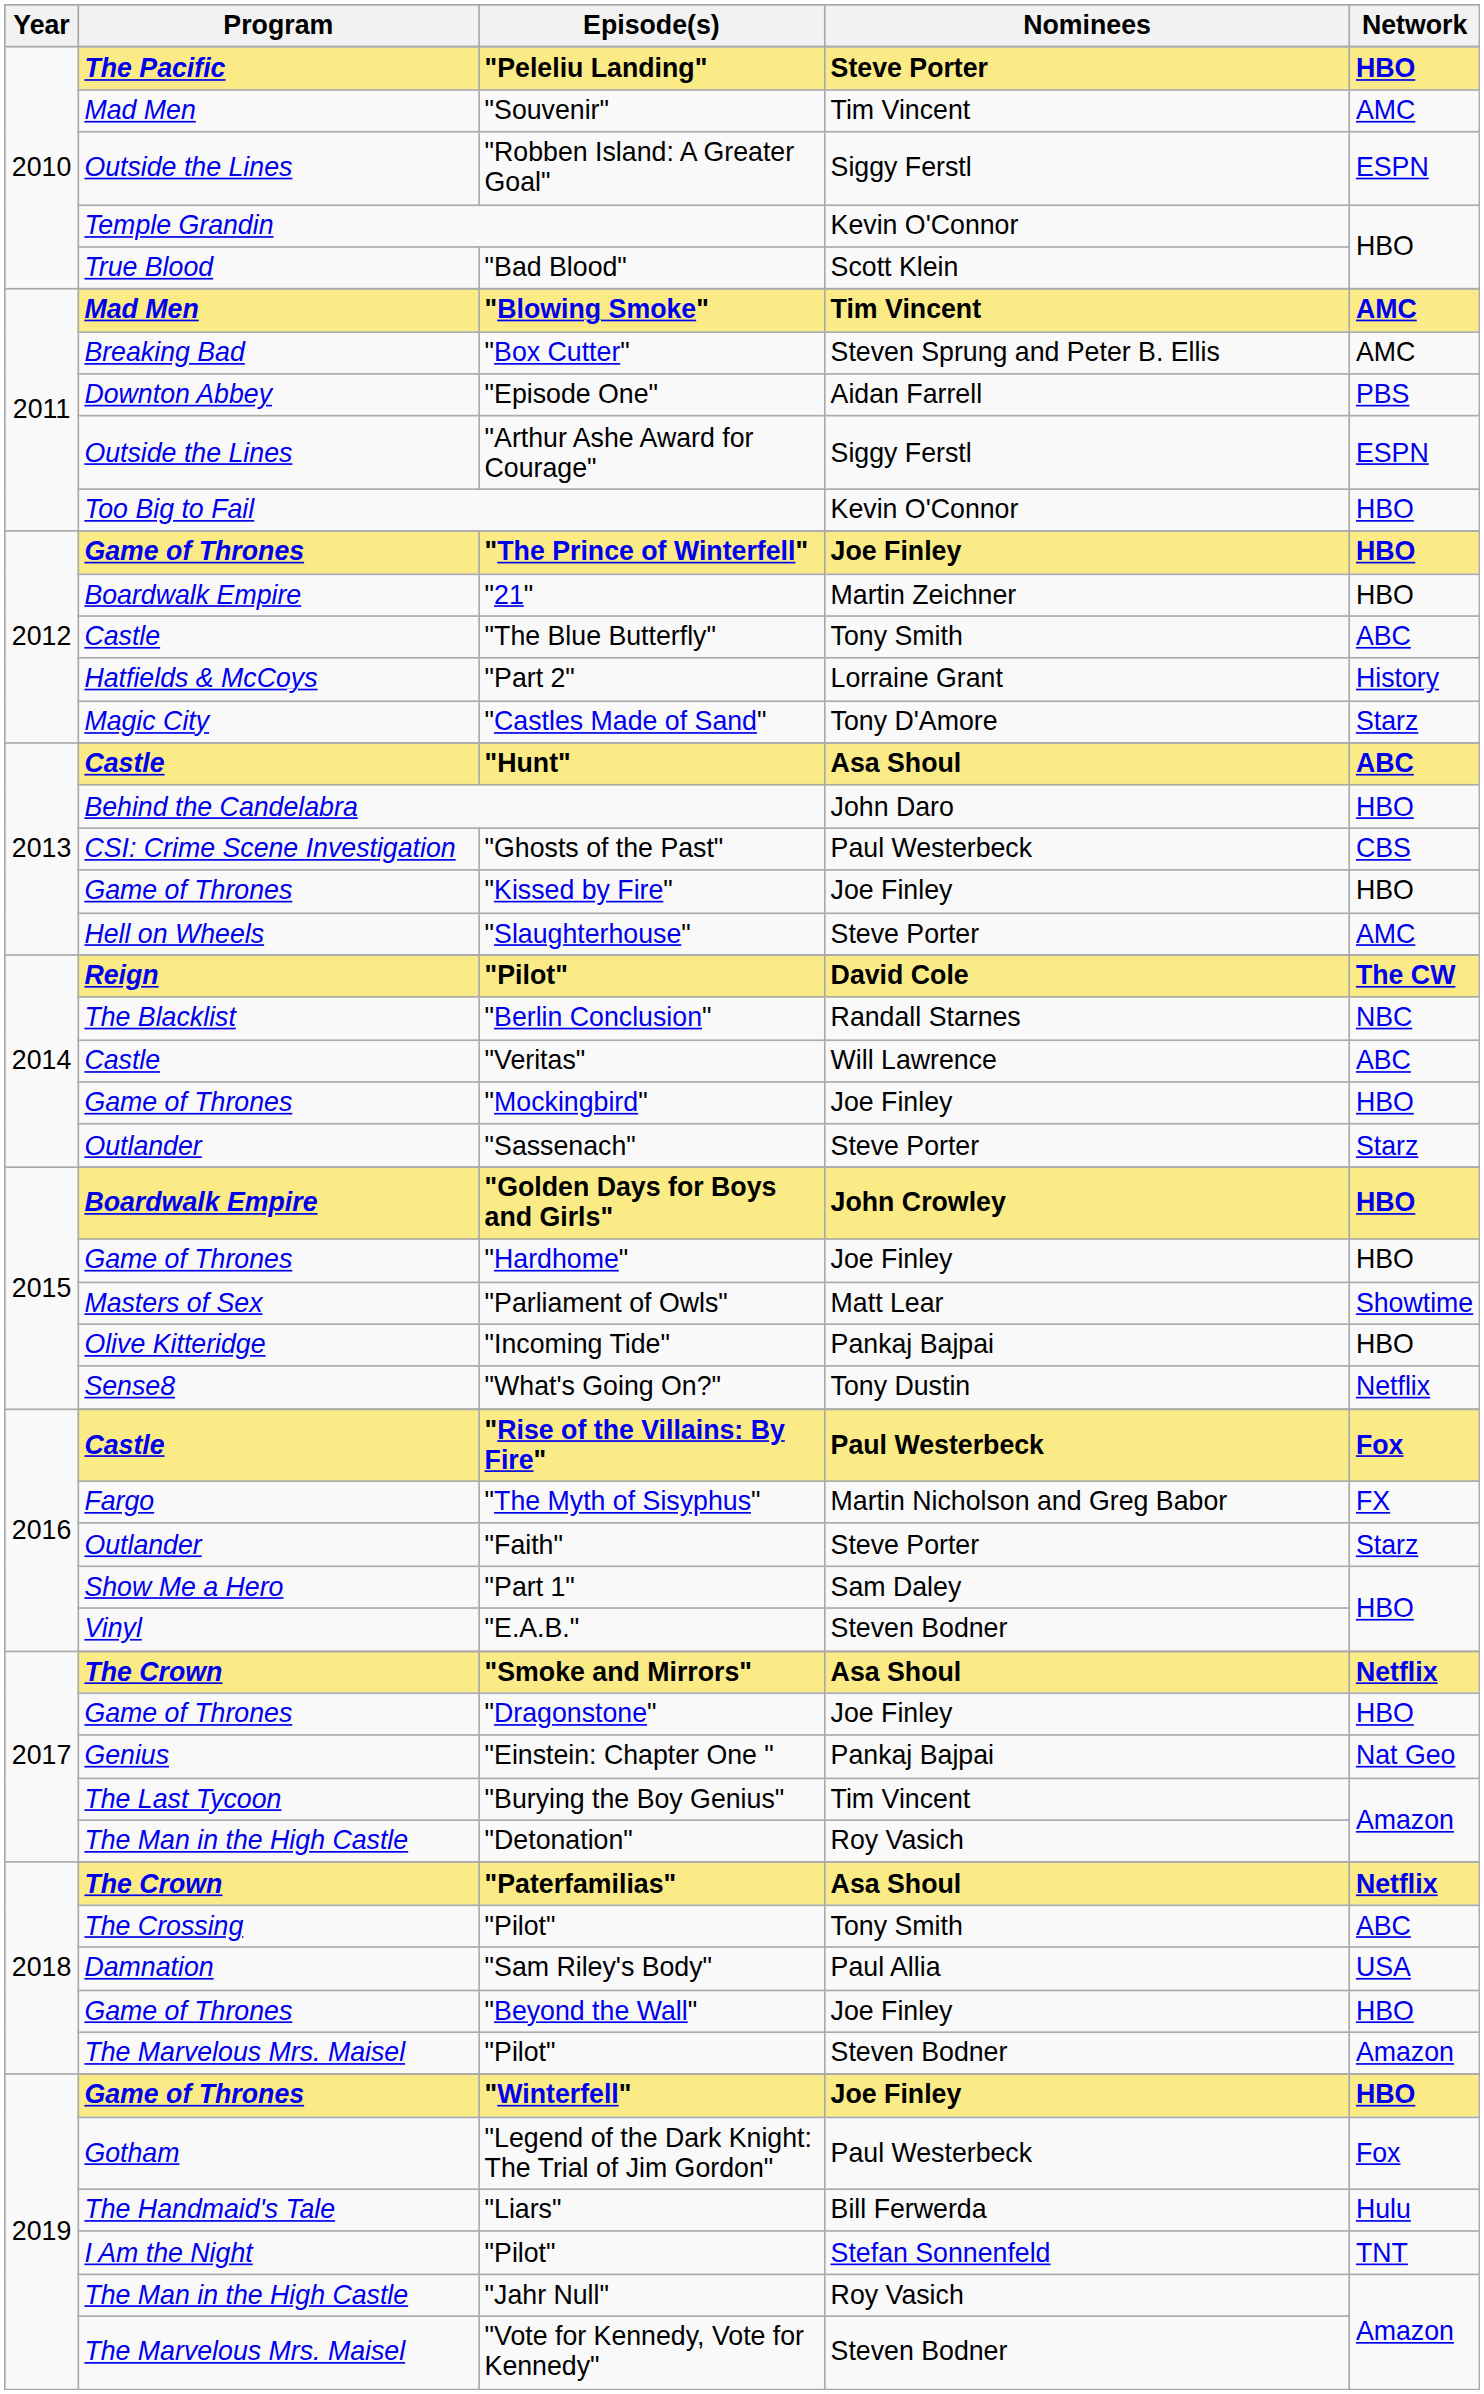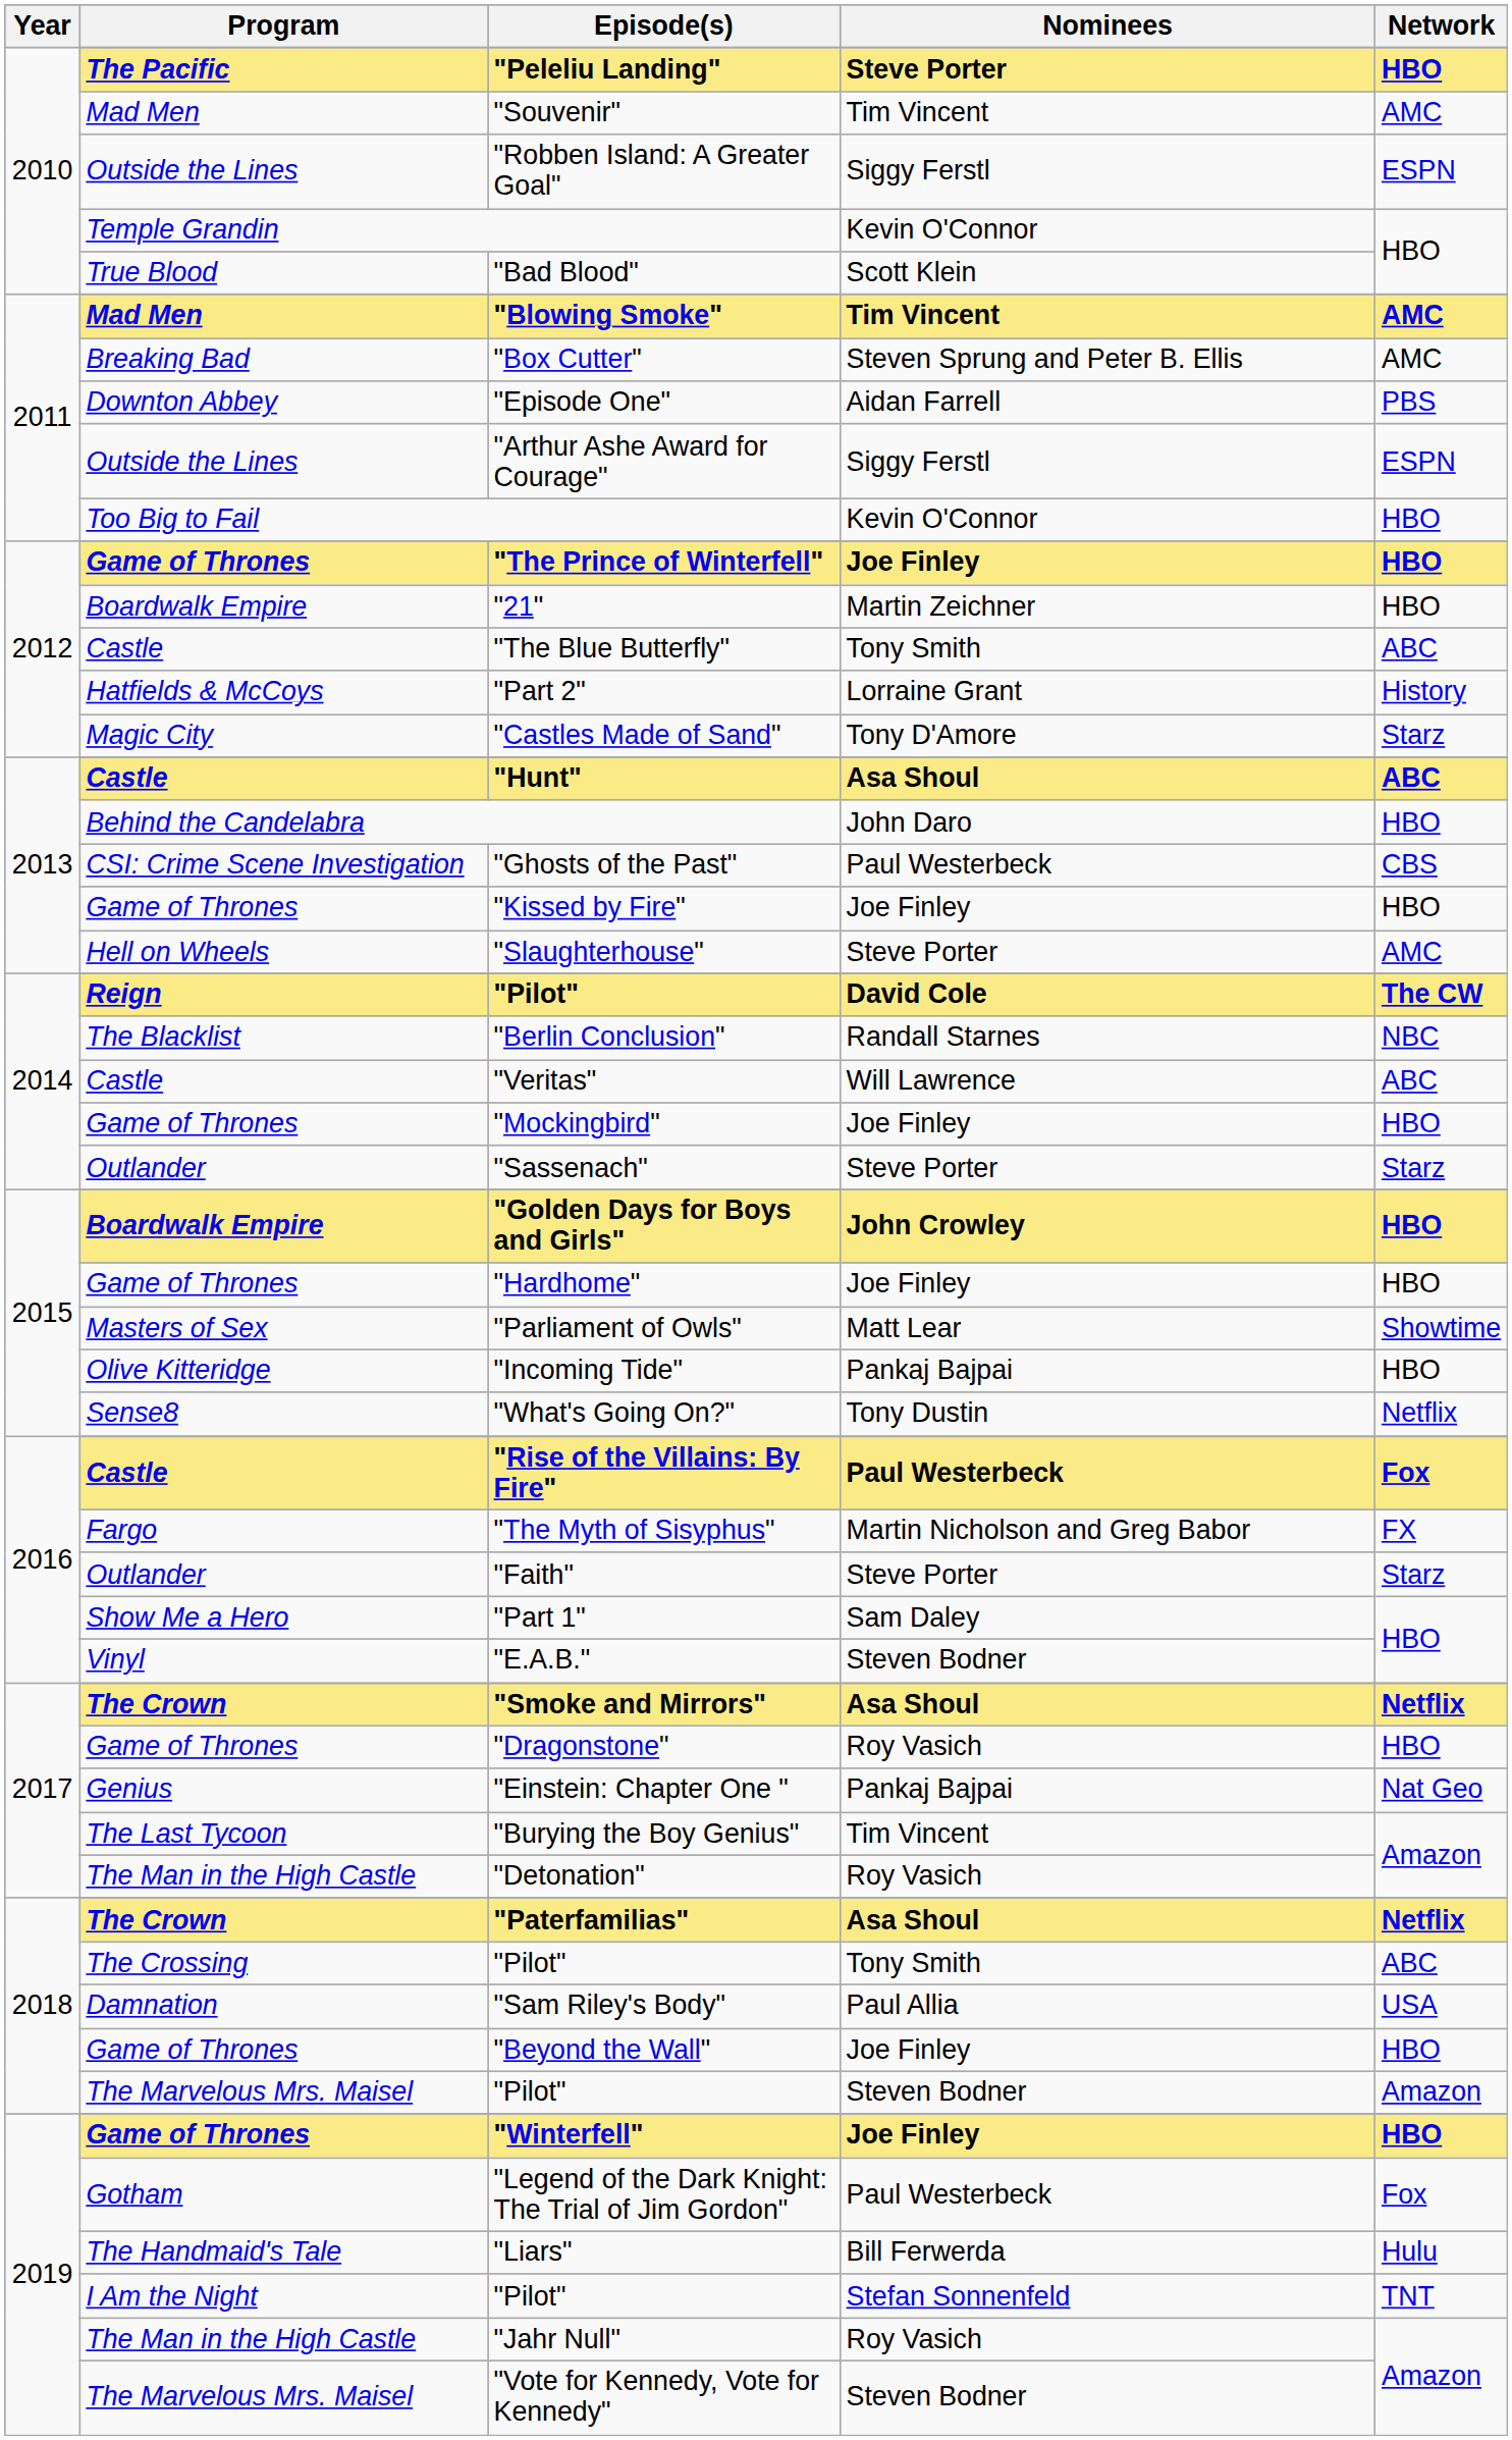"Dragonstone" | Nominees: Joe Finley -> Roy Vasich
